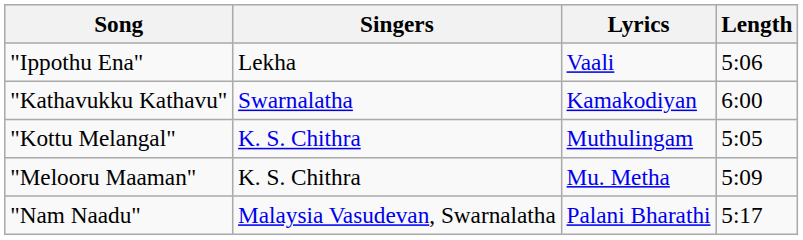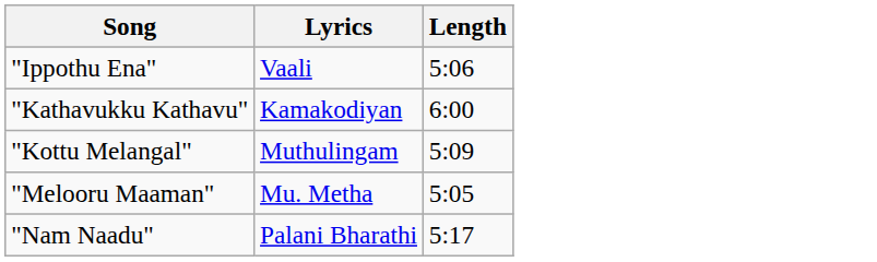- column: Singers | Lekha | Swarnalatha | K. S. Chithra | K. S. Chithra | Malaysia Vasudevan, Swarnalatha
"Kottu Melangal" | Length: 5:05 -> 5:09
"Melooru Maaman" | Length: 5:09 -> 5:05
